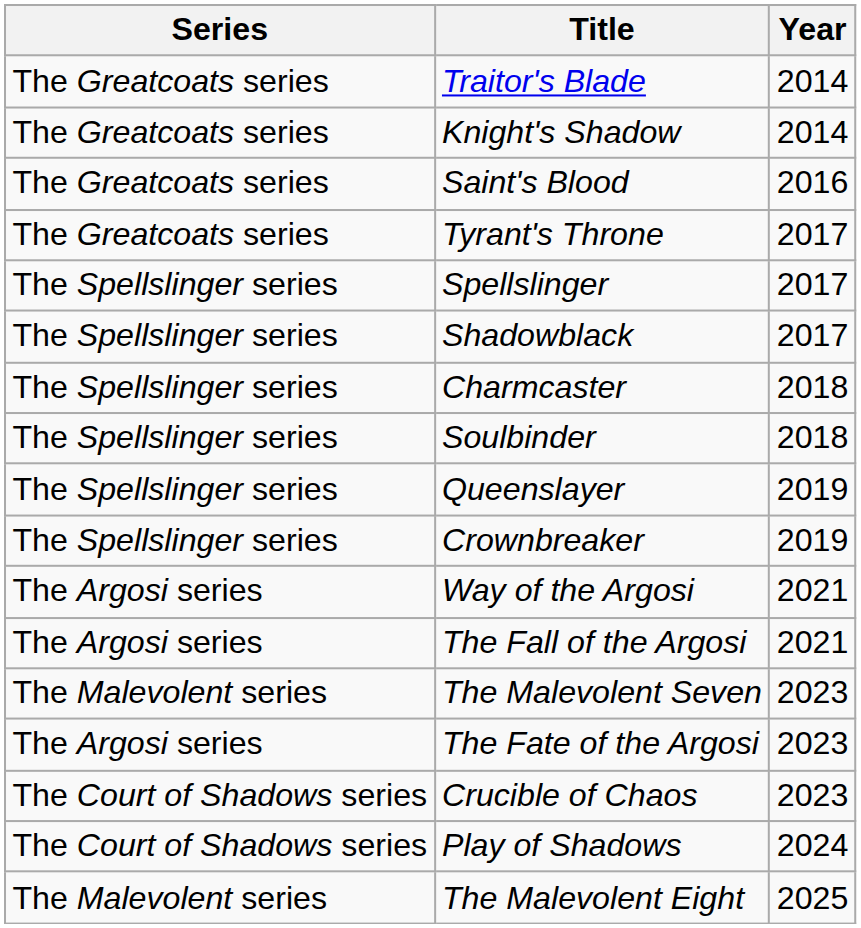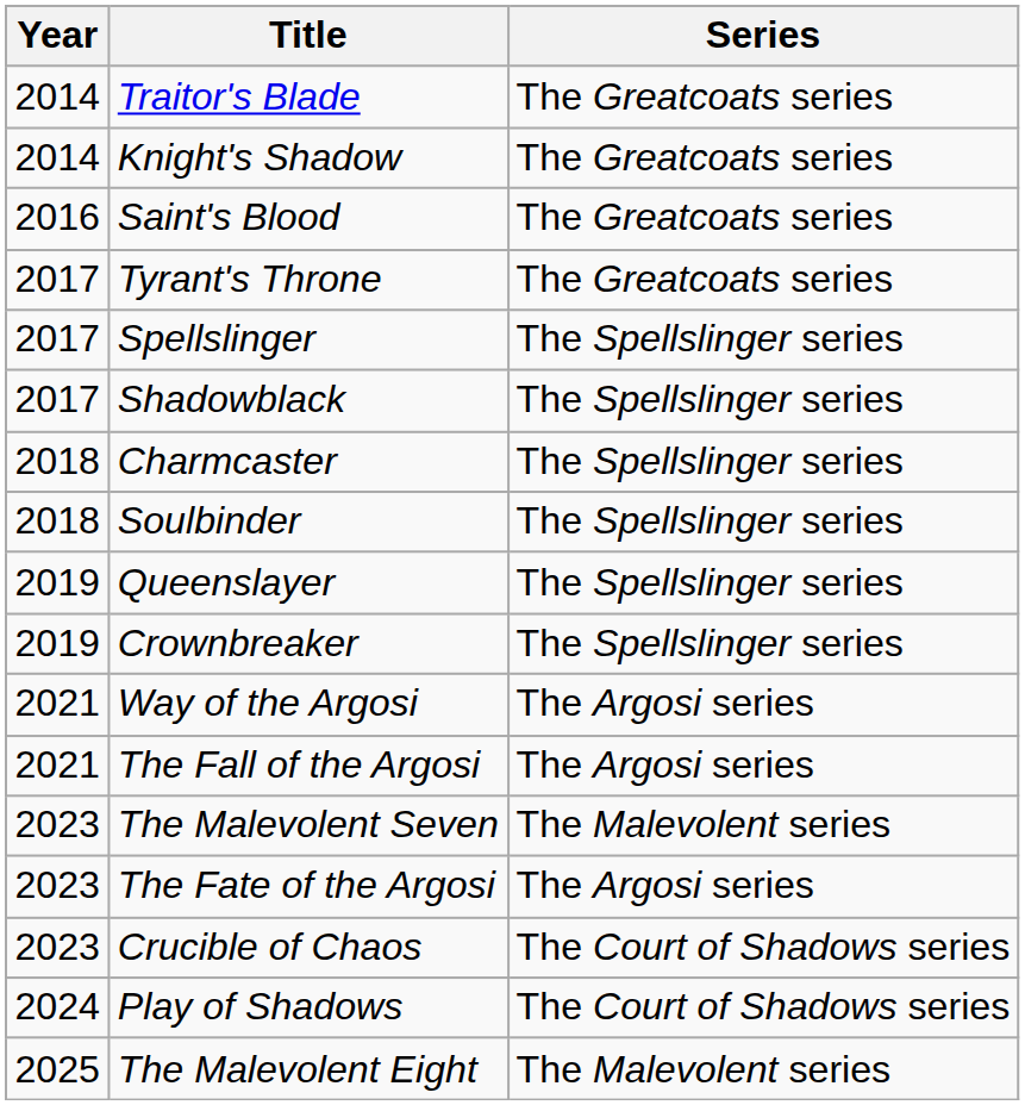columns swapped: Year <-> Series
